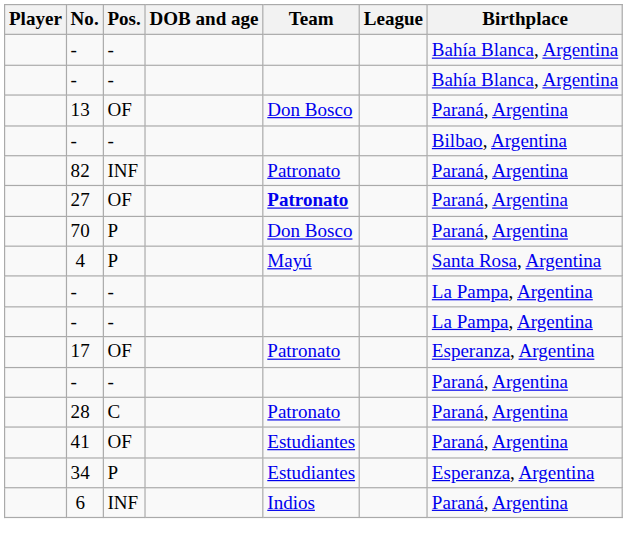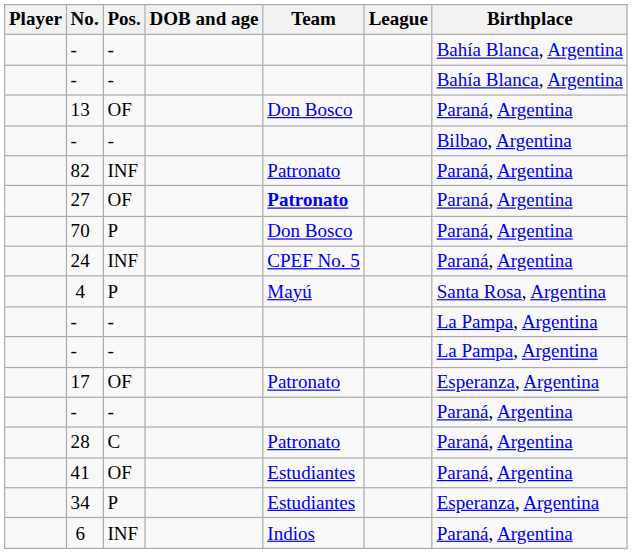+ row: 24 | INF | CPEF No. 5 | Paraná, Argentina
